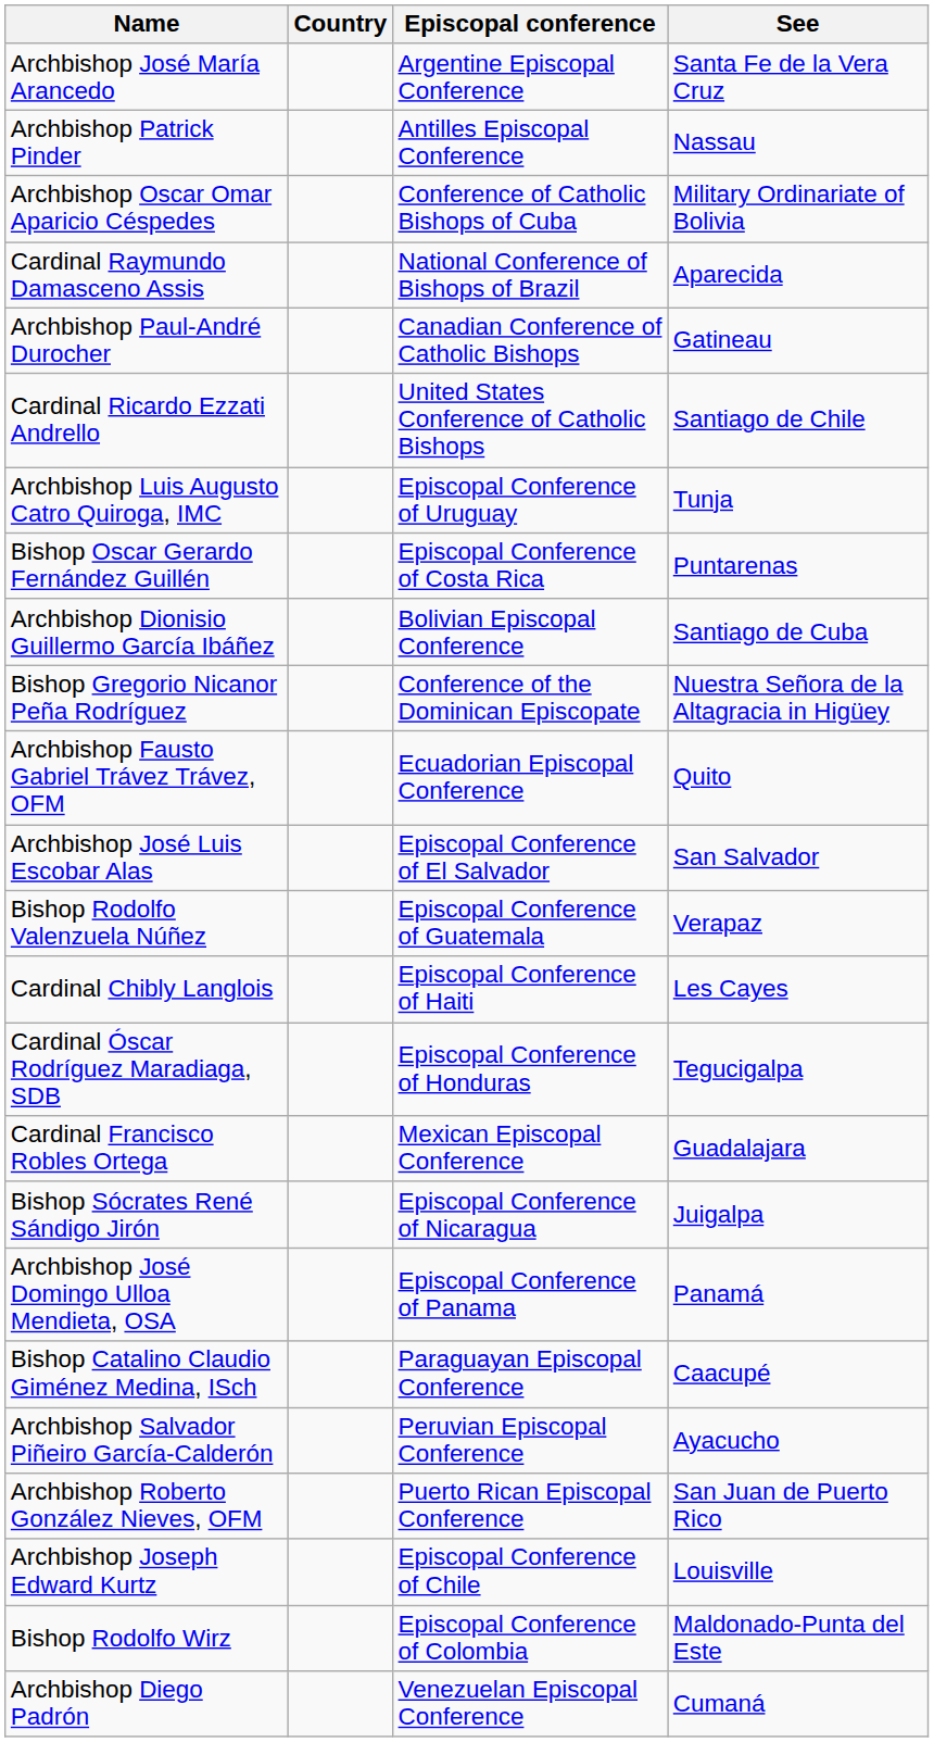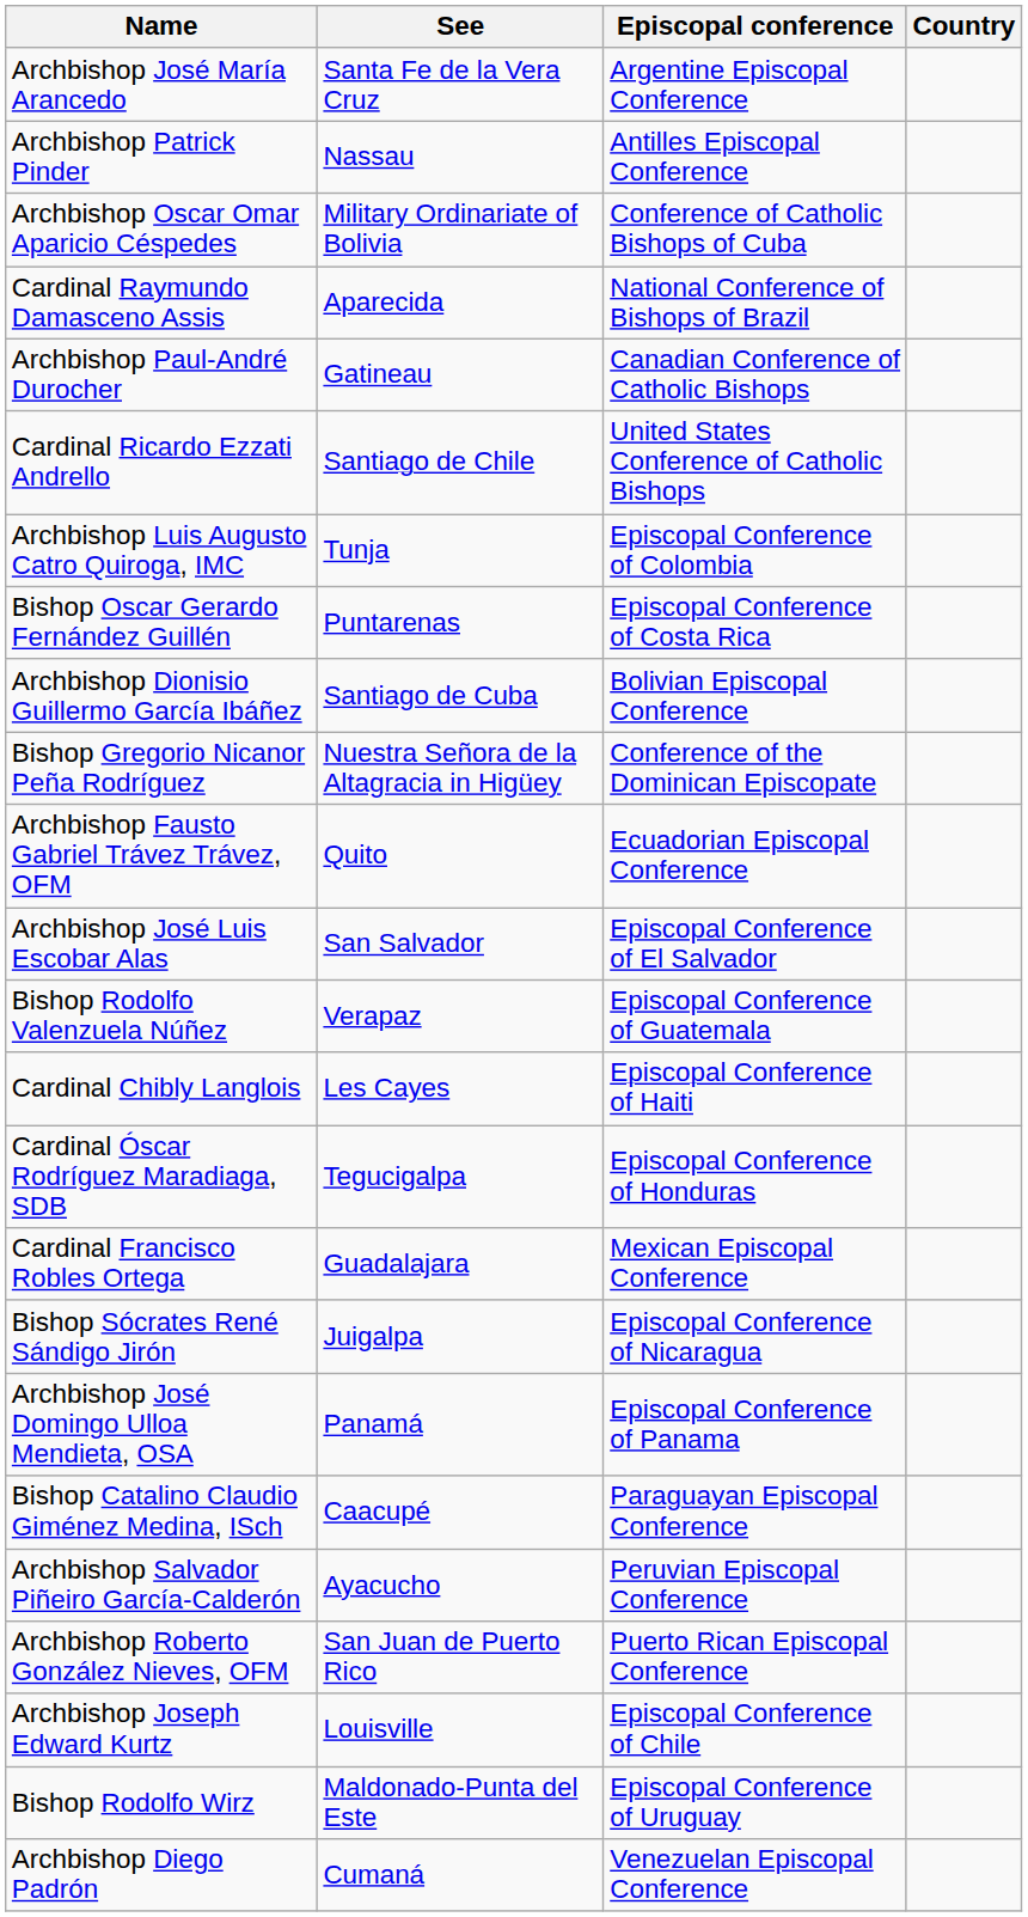columns swapped: See <-> Country
Archbishop Luis Augusto Catro Quiroga, IMC | Episcopal conference: Episcopal Conference of Uruguay -> Episcopal Conference of Colombia
Bishop Rodolfo Wirz | Episcopal conference: Episcopal Conference of Colombia -> Episcopal Conference of Uruguay
